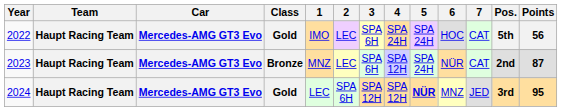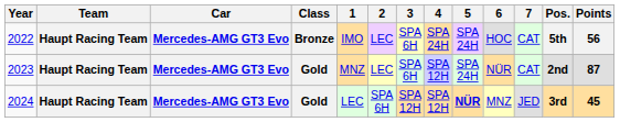2022 | Class: Gold -> Bronze
2023 | Class: Bronze -> Gold
2024 | Points: 95 -> 45
